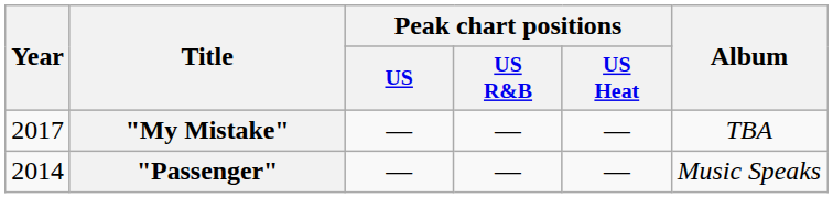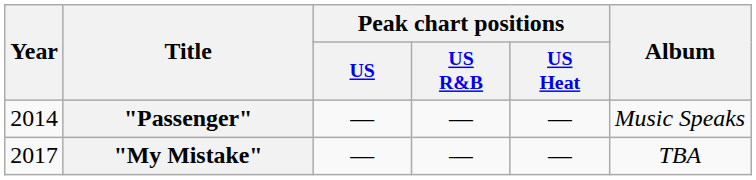rows swapped: "Passenger" <-> "My Mistake"
